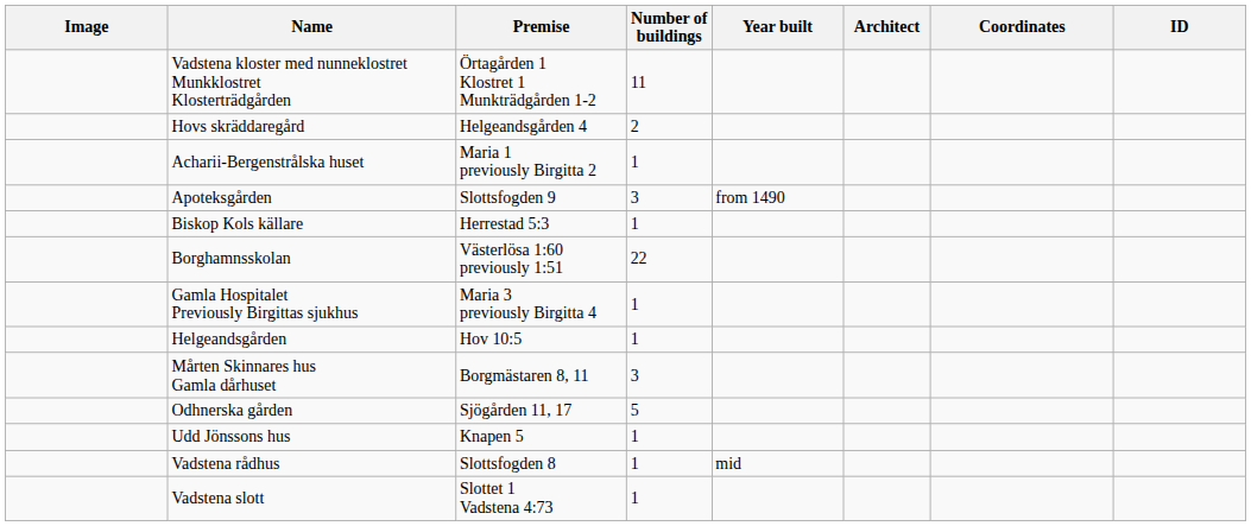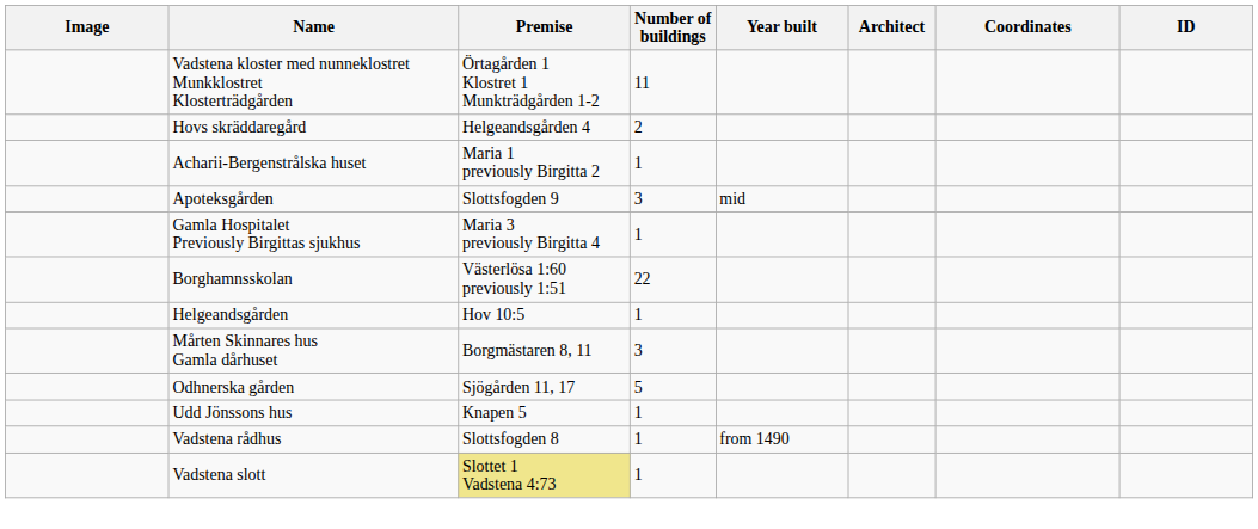Apoteksgården | Year built: from 1490 -> mid
- row: Biskop Kols källare | Herrestad 5:3 | 1
rows swapped: Borghamnsskolan <-> Gamla Hospitalet Previously Birgittas sjukhus
Vadstena rådhus | Year built: mid -> from 1490
Vadstena slott | Premise: no background -> khaki background
